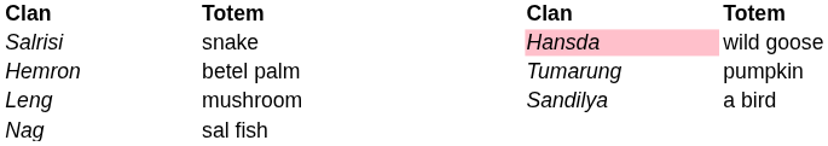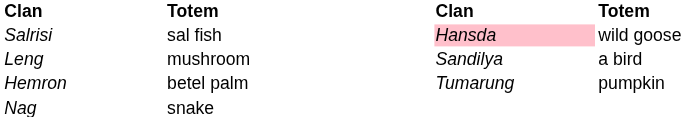Salrisi | column 2: snake -> sal fish
rows swapped: Leng <-> Hemron
Nag | column 2: sal fish -> snake
